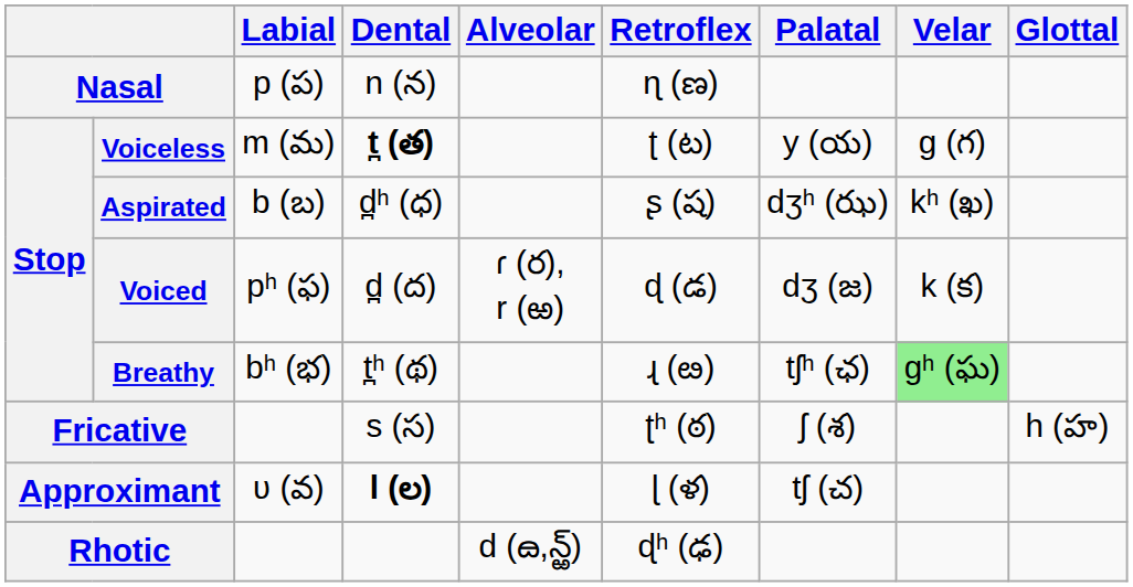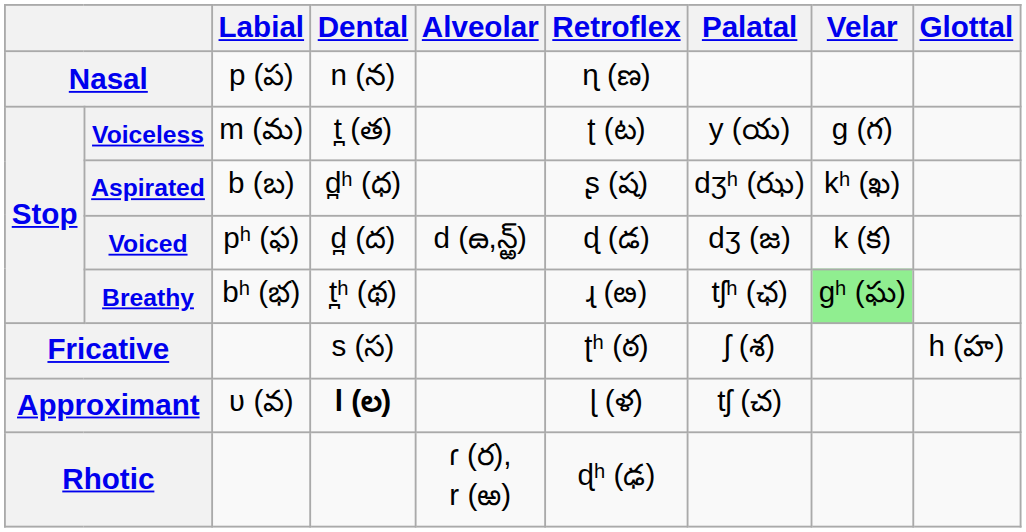Voiceless | Dental: bold -> normal
Voiced | Alveolar: ɾ (ర), r (ఱ) -> d (ౚ,న్ఱ్)
Rhotic | Alveolar: d (ౚ,న్ఱ్) -> ɾ (ర), r (ఱ)
